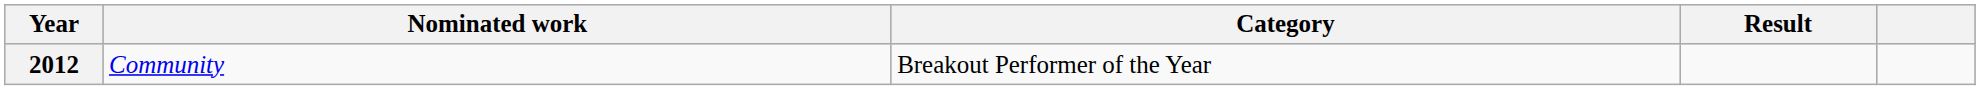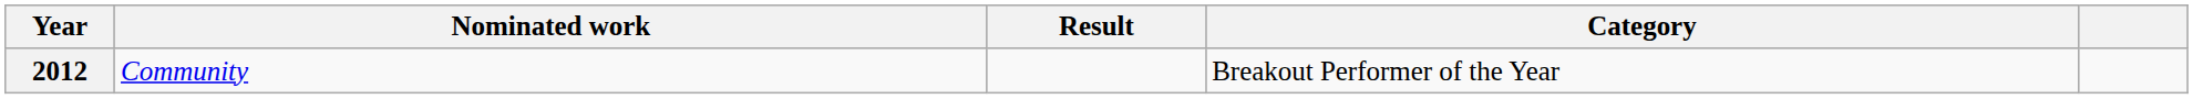columns swapped: Category <-> Result
